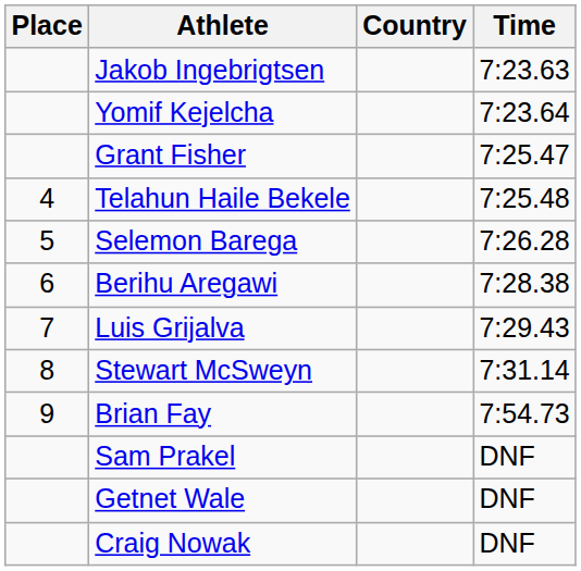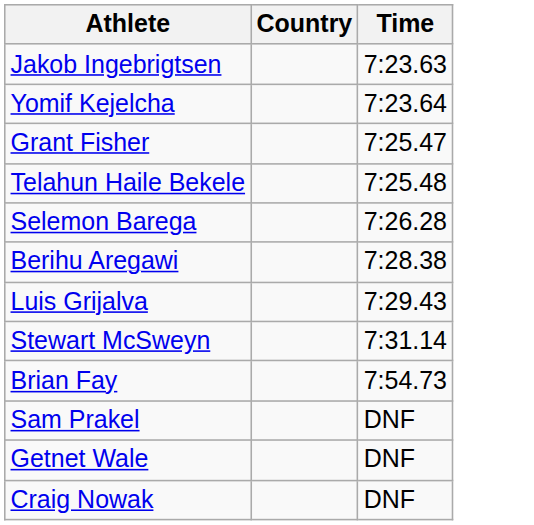- column: Place | 4 | 5 | 6 | 7 | 8 | 9
